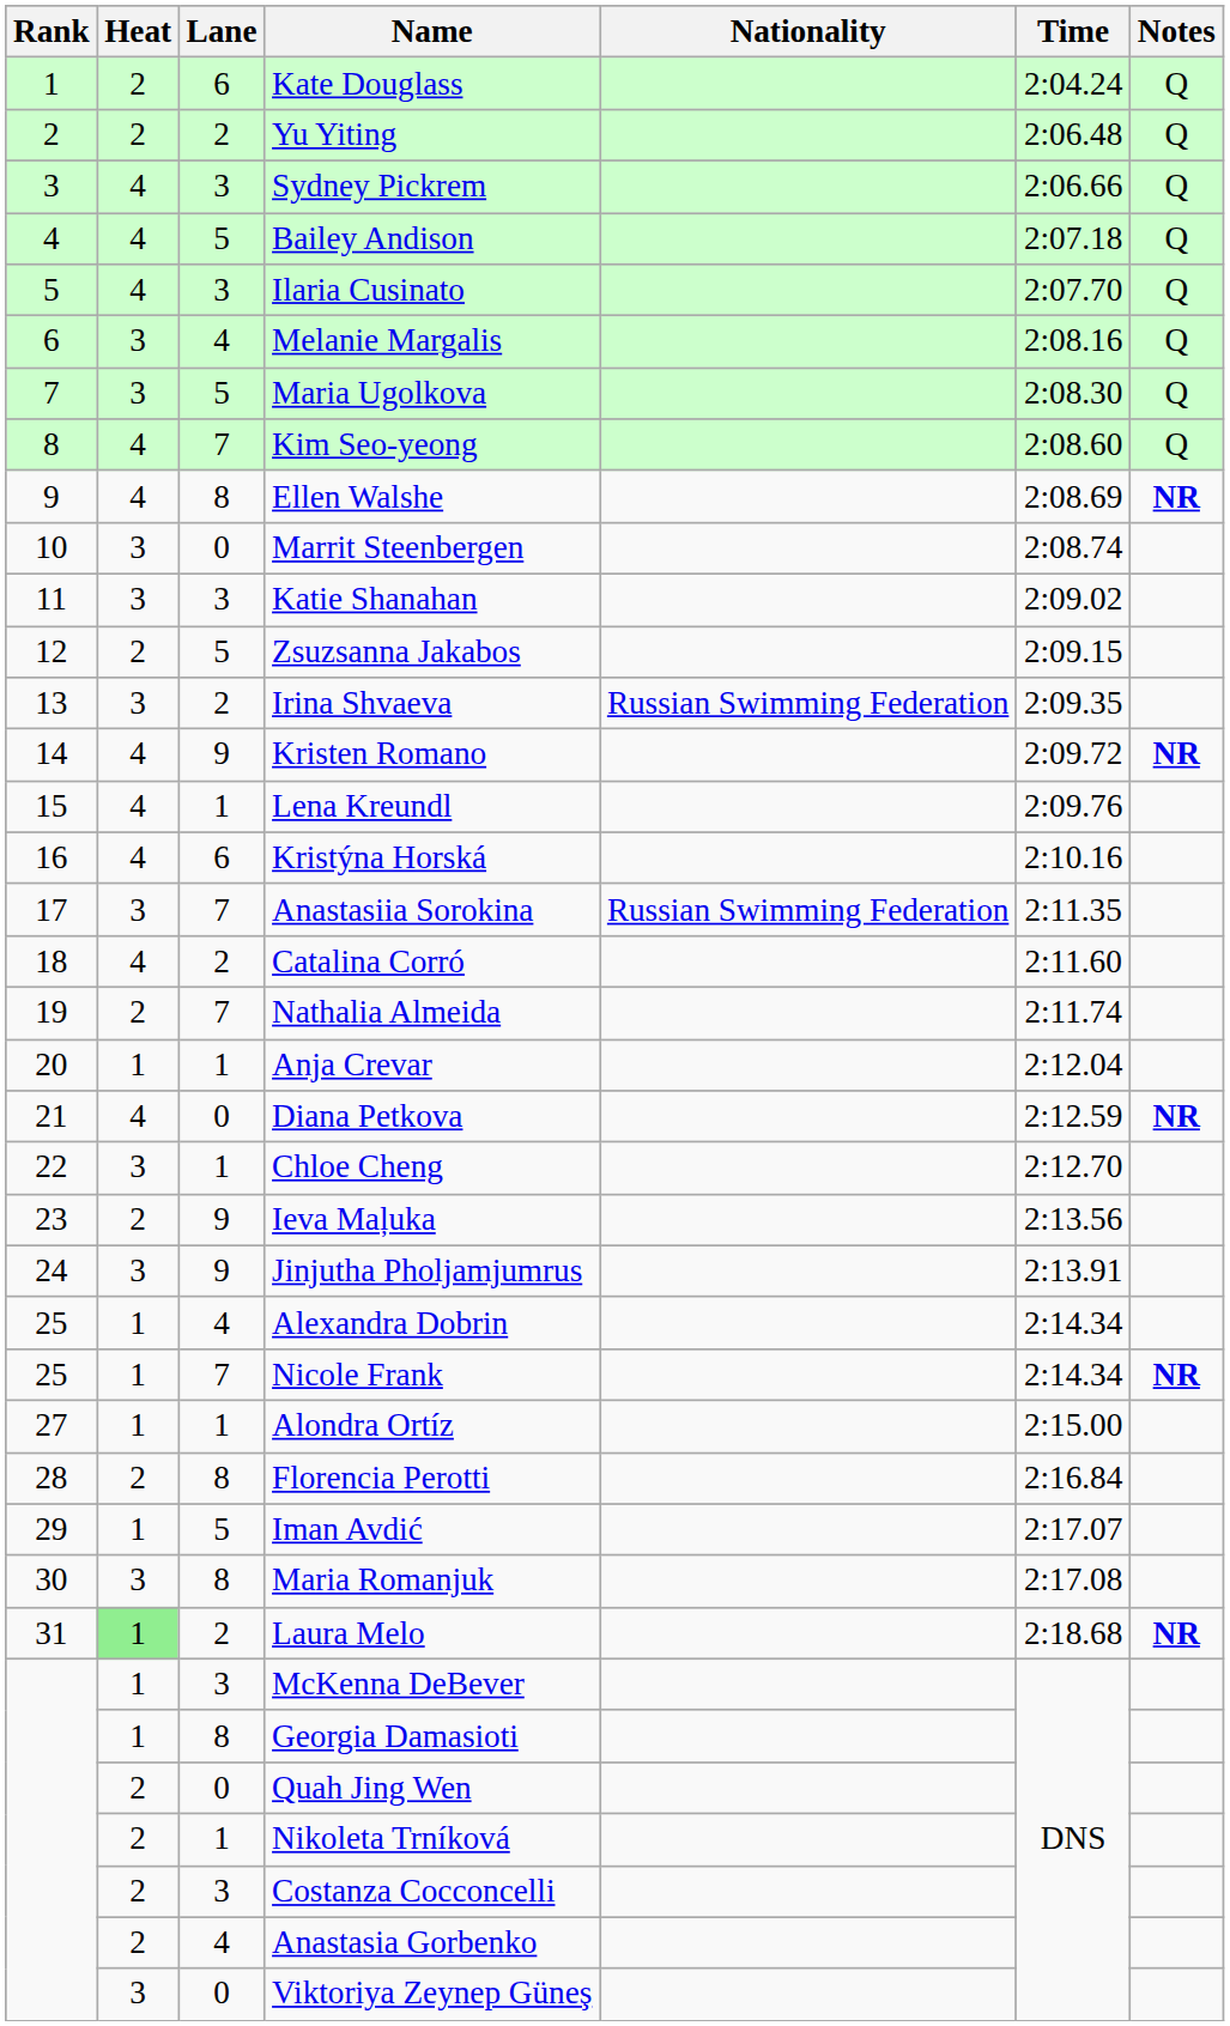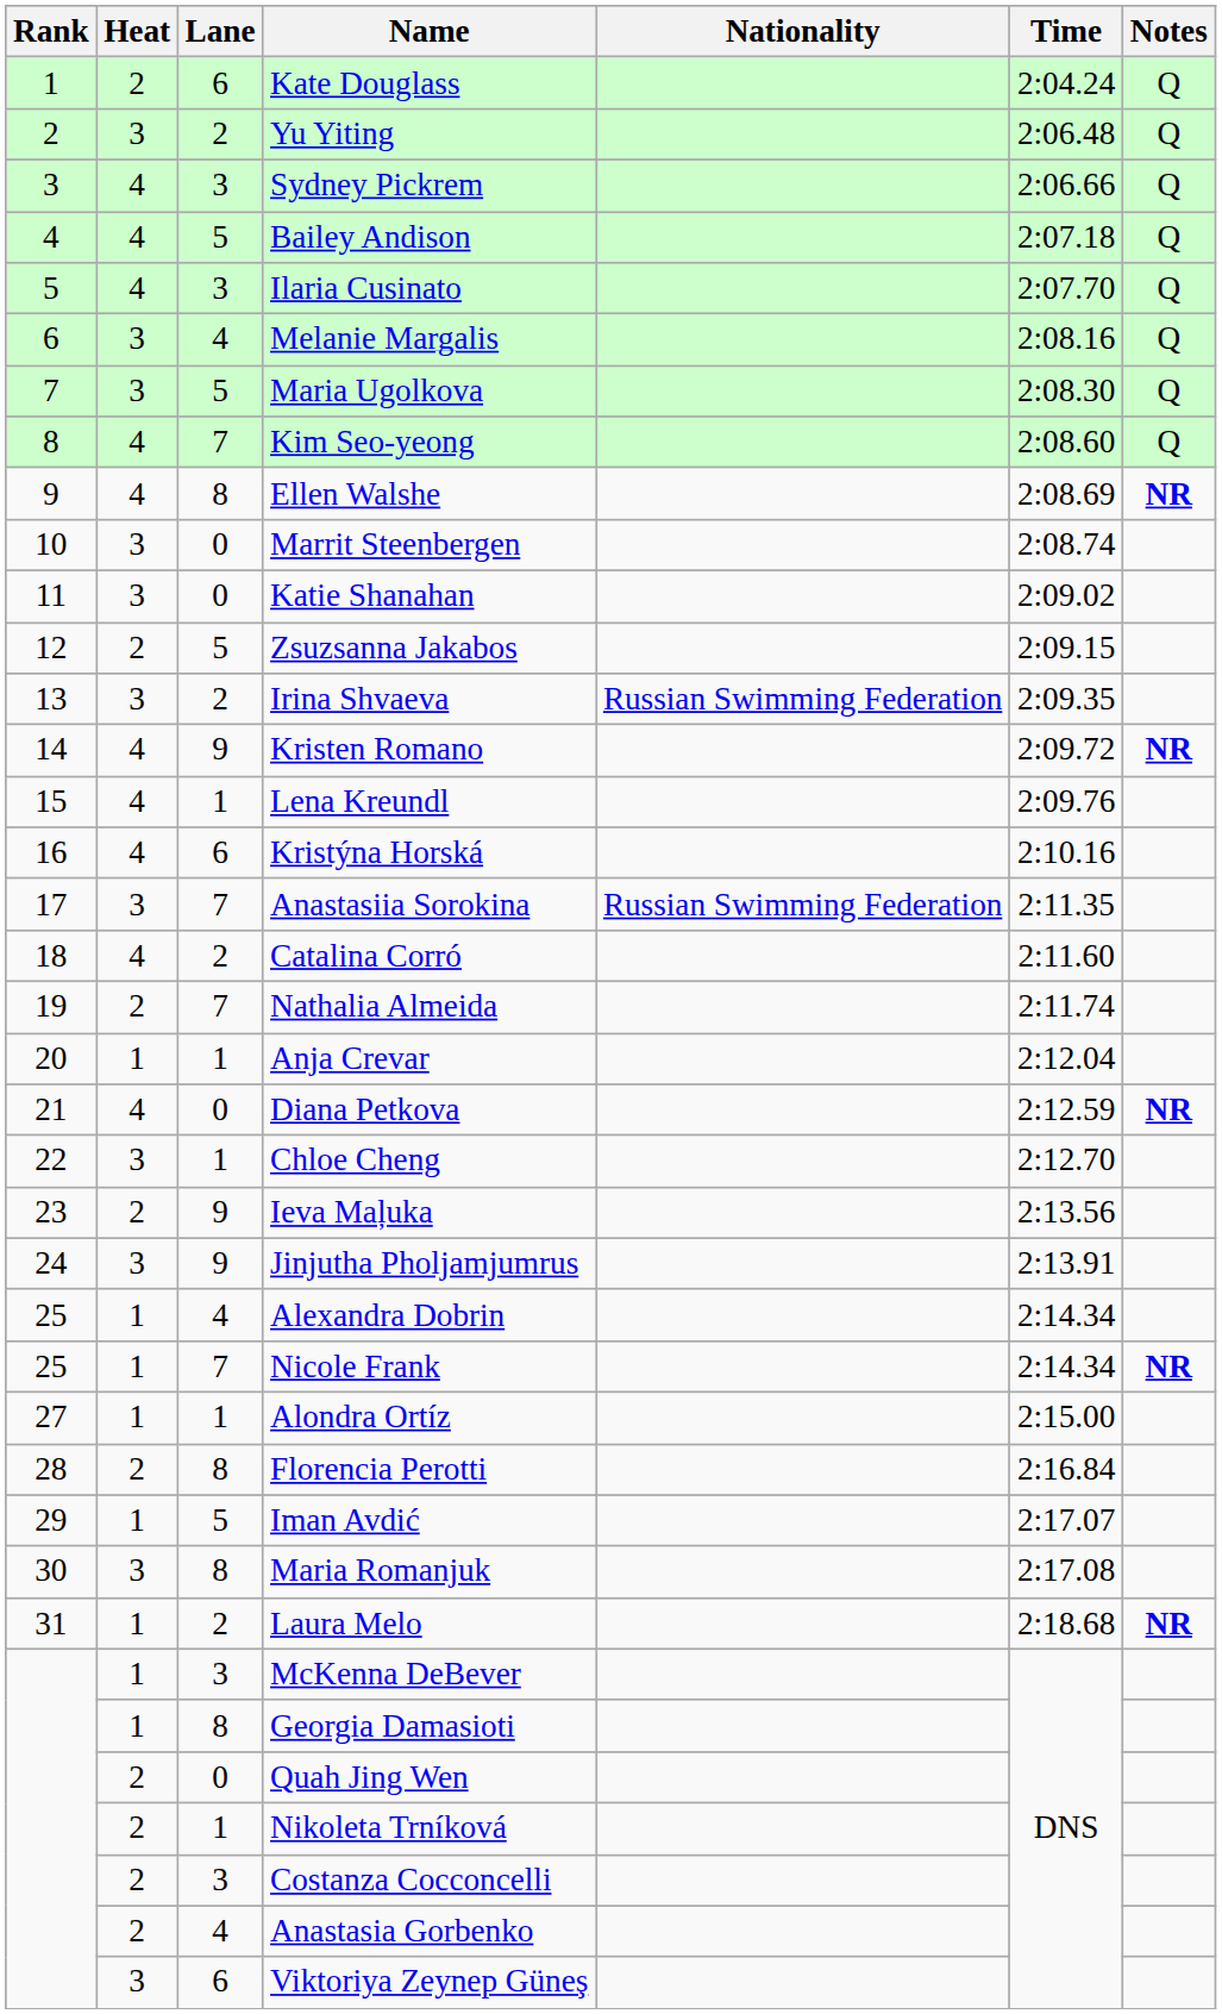Yu Yiting | Heat: 2 -> 3
Katie Shanahan | Lane: 3 -> 0
Laura Melo | Heat: lightgreen background -> no background
Viktoriya Zeynep Güneş | Lane: 0 -> 6
